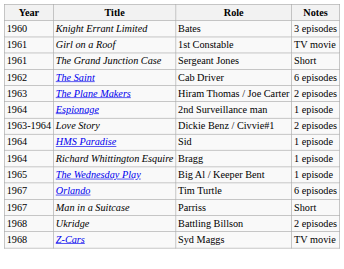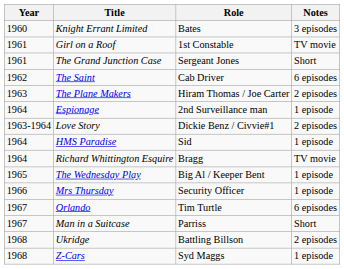Richard Whittington Esquire | Notes: 1 episode -> TV movie
+ row: 1966 | Mrs Thursday | Security Officer | 1 episode
Z-Cars | Notes: TV movie -> 1 episode
